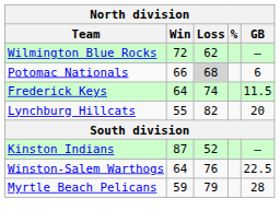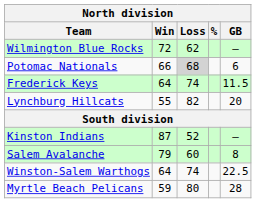+ row: Salem Avalanche | 79 | 60 | 8
Winston-Salem Warthogs | Loss: 76 -> 74
Myrtle Beach Pelicans | Loss: 79 -> 80
